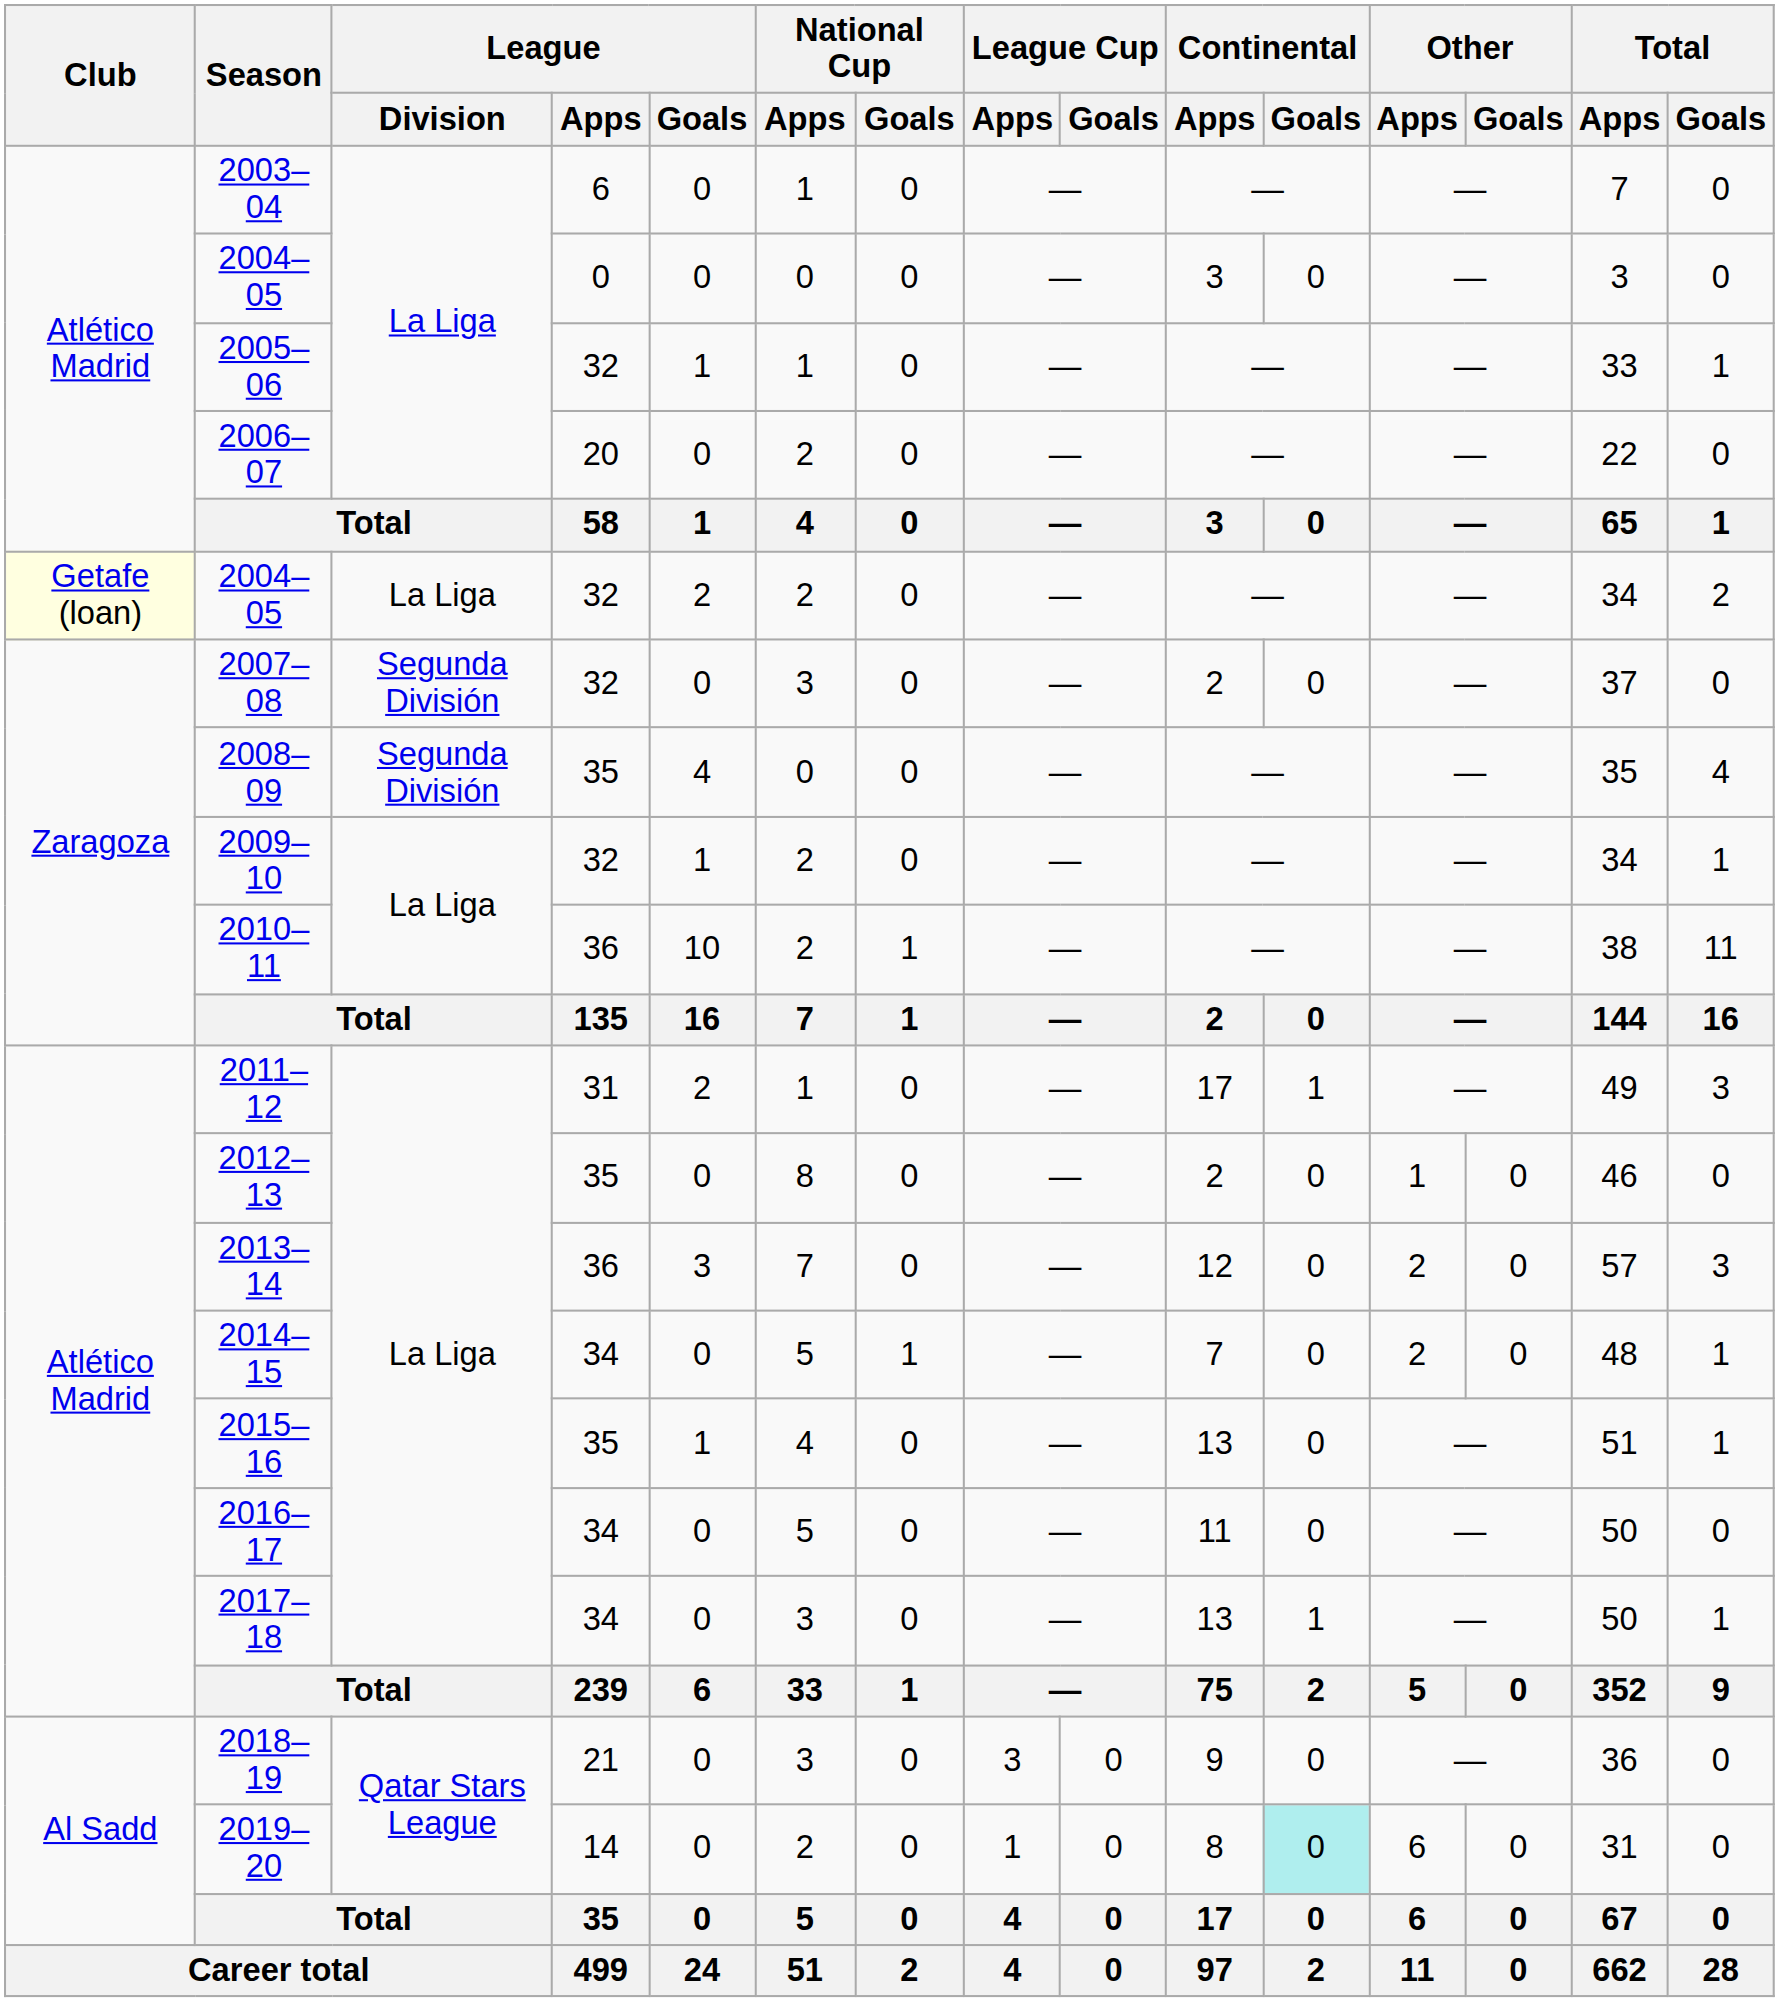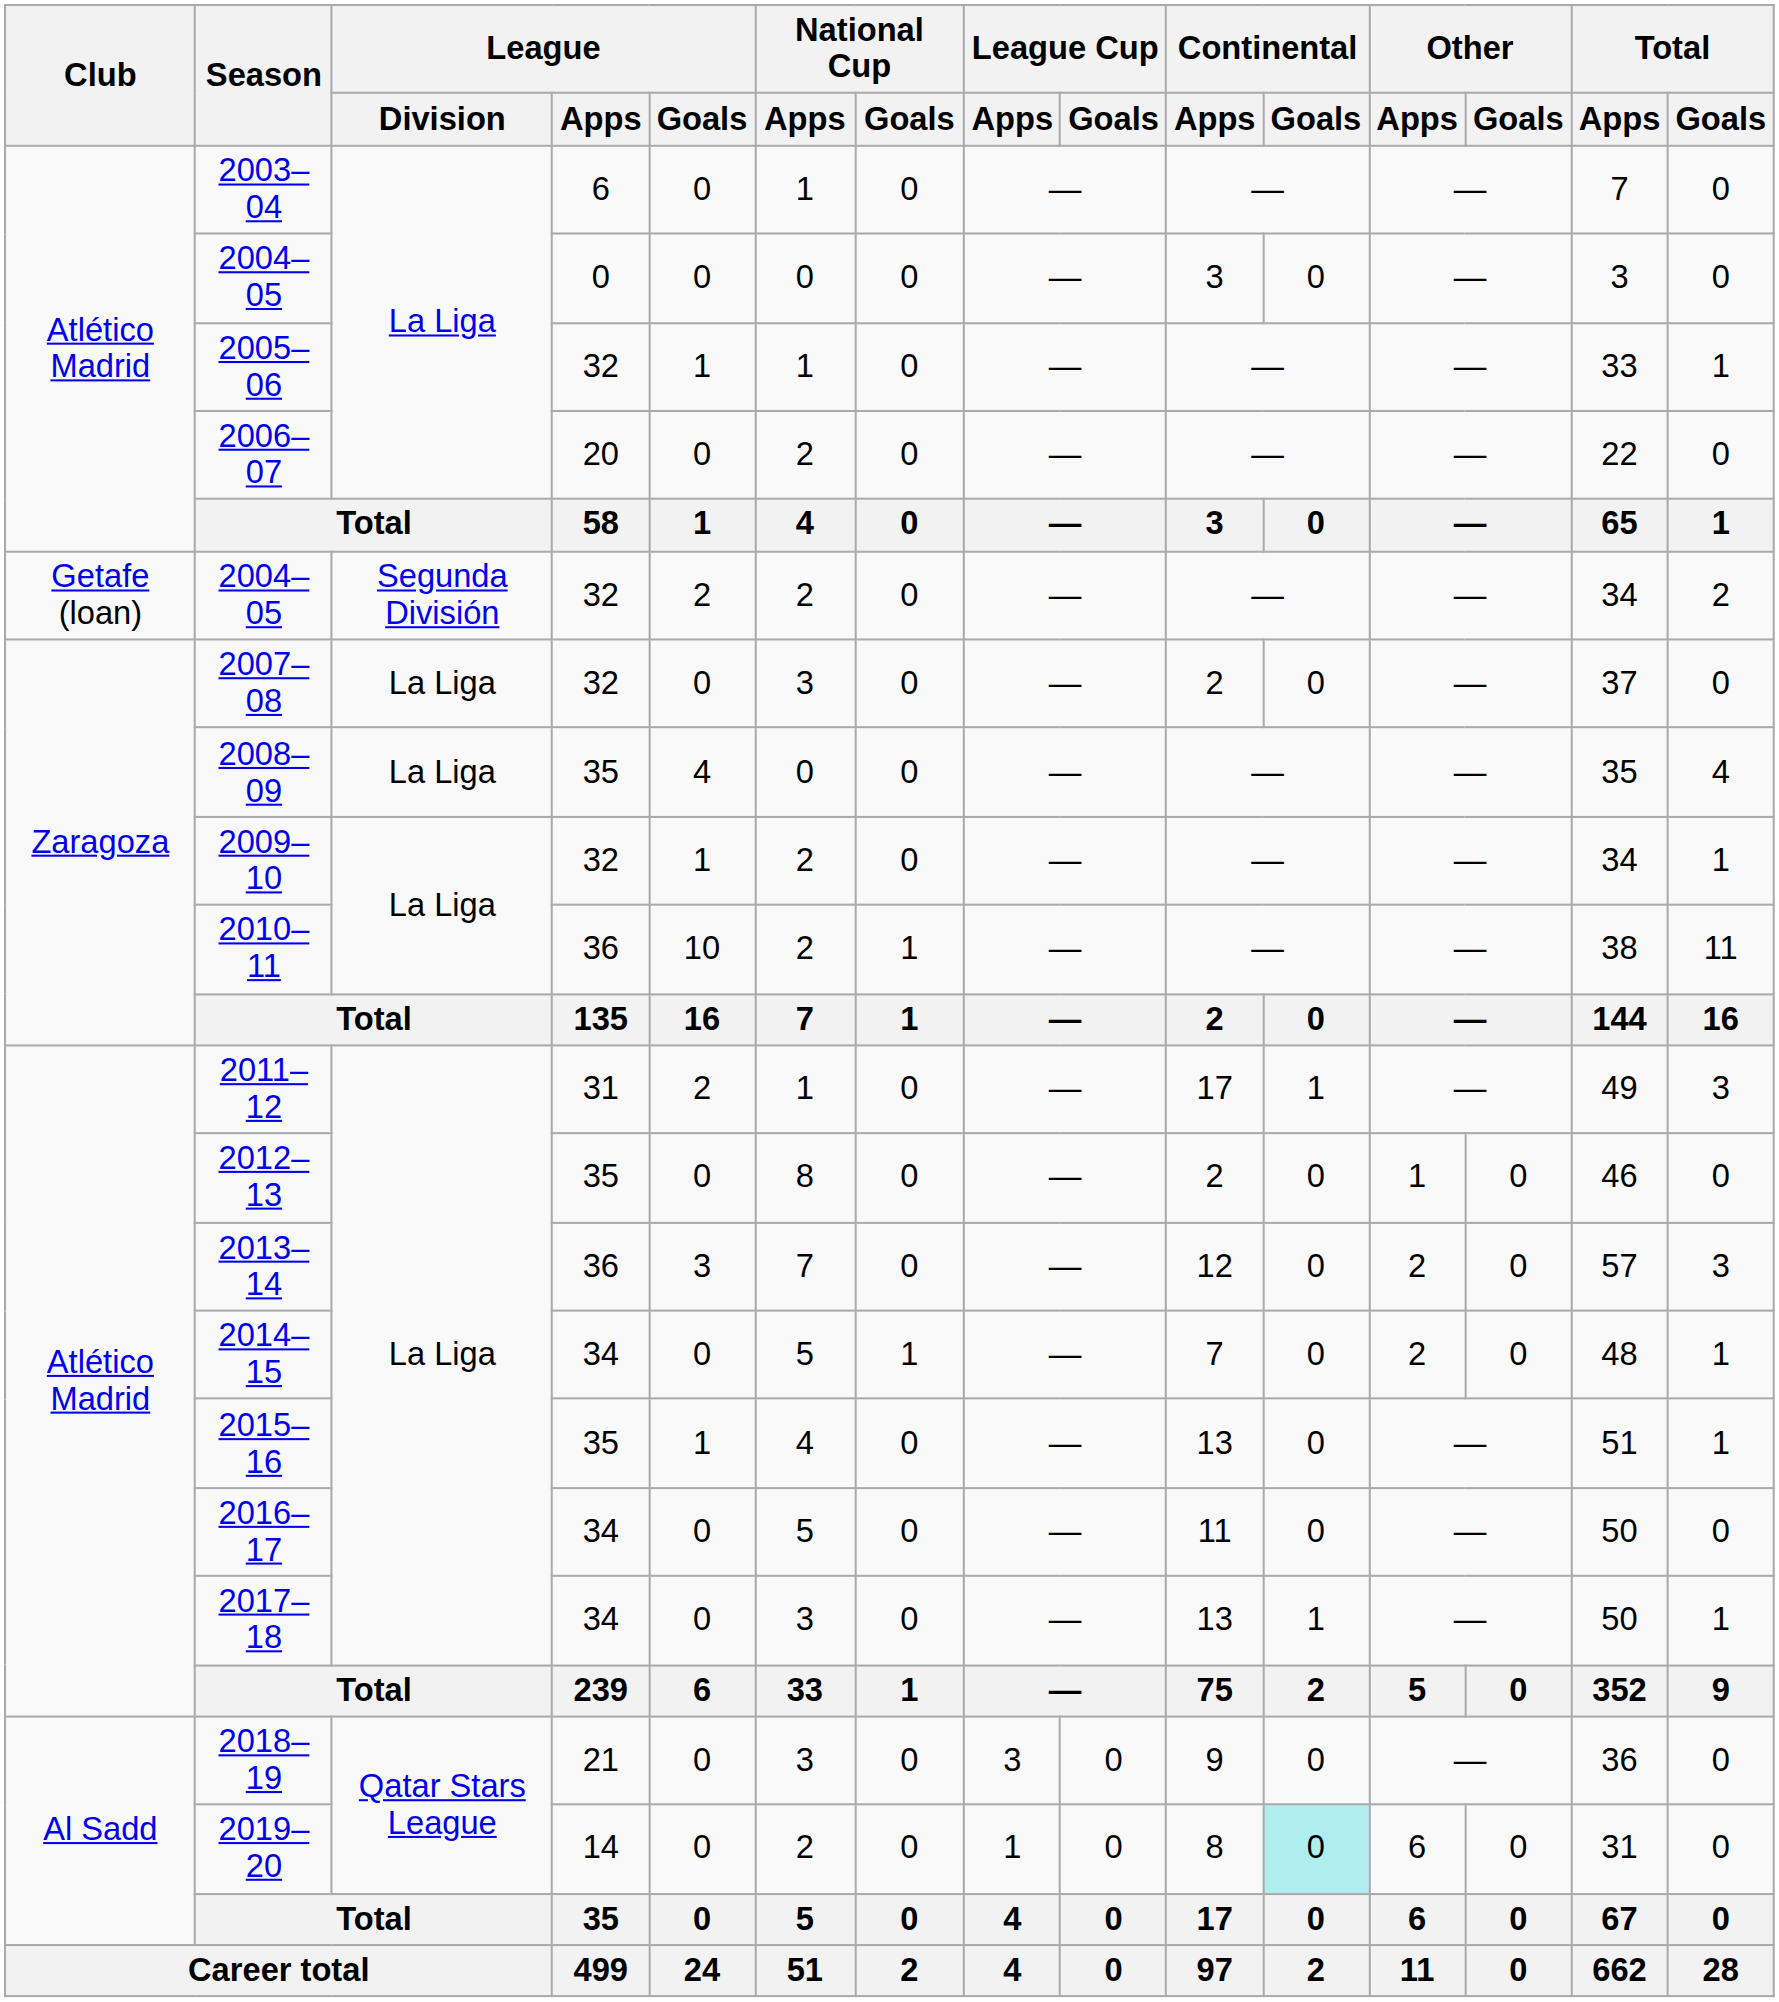2004–05 / 32 | Club: lightyellow background -> no background
2004–05 / 32 | League / Division: La Liga -> Segunda División
2007–08 | League / Division: Segunda División -> La Liga
2008–09 | League / Division: Segunda División -> La Liga
